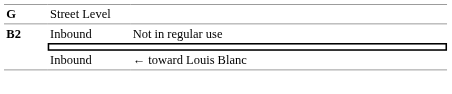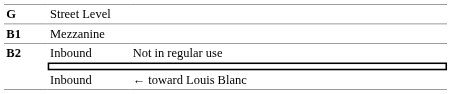+ row: B1 | Mezzanine
